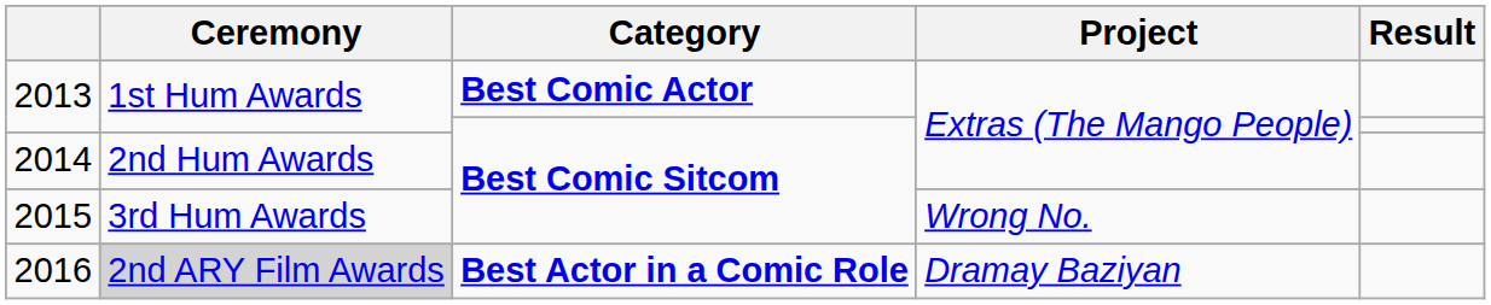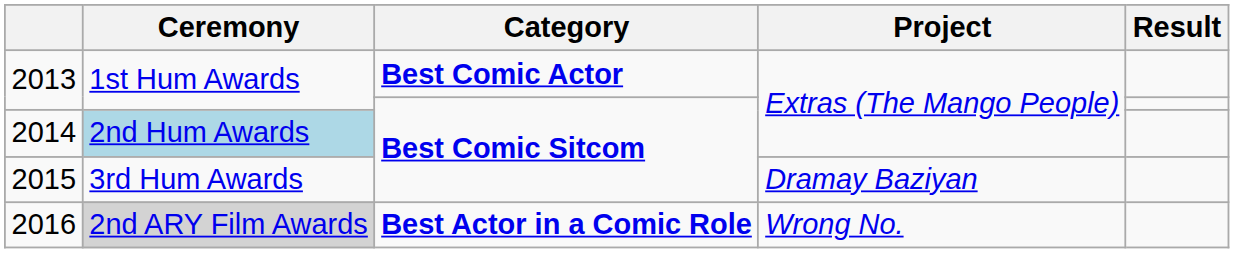2014 | Ceremony: no background -> lightblue background
2015 | Project: Wrong No. -> Dramay Baziyan
2016 | Project: Dramay Baziyan -> Wrong No.
